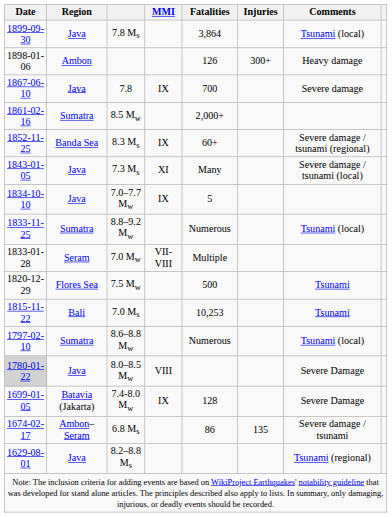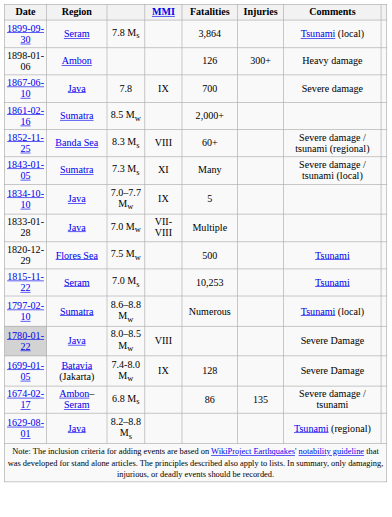7.8 Ms | Region: Java -> Seram
8.3 Ms | MMI: IX -> VIII
7.3 Ms | Region: Java -> Sumatra
- row: 1833-11-25 | Sumatra | 8.8–9.2 Mw | Numerous | Tsunami (local)
7.0 Mw | Region: Seram -> Java
7.0 Ms | Region: Bali -> Seram
